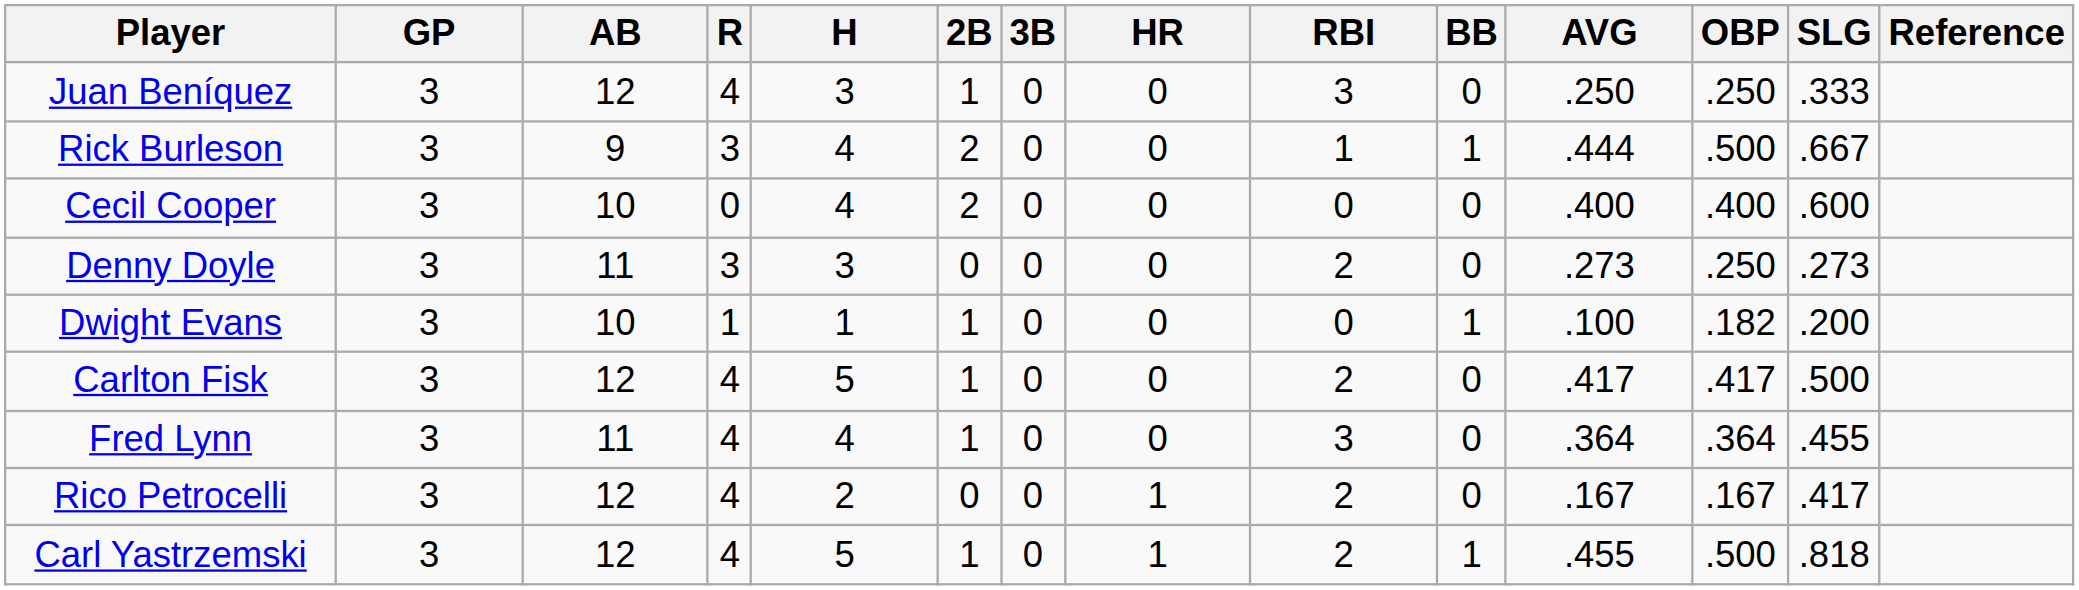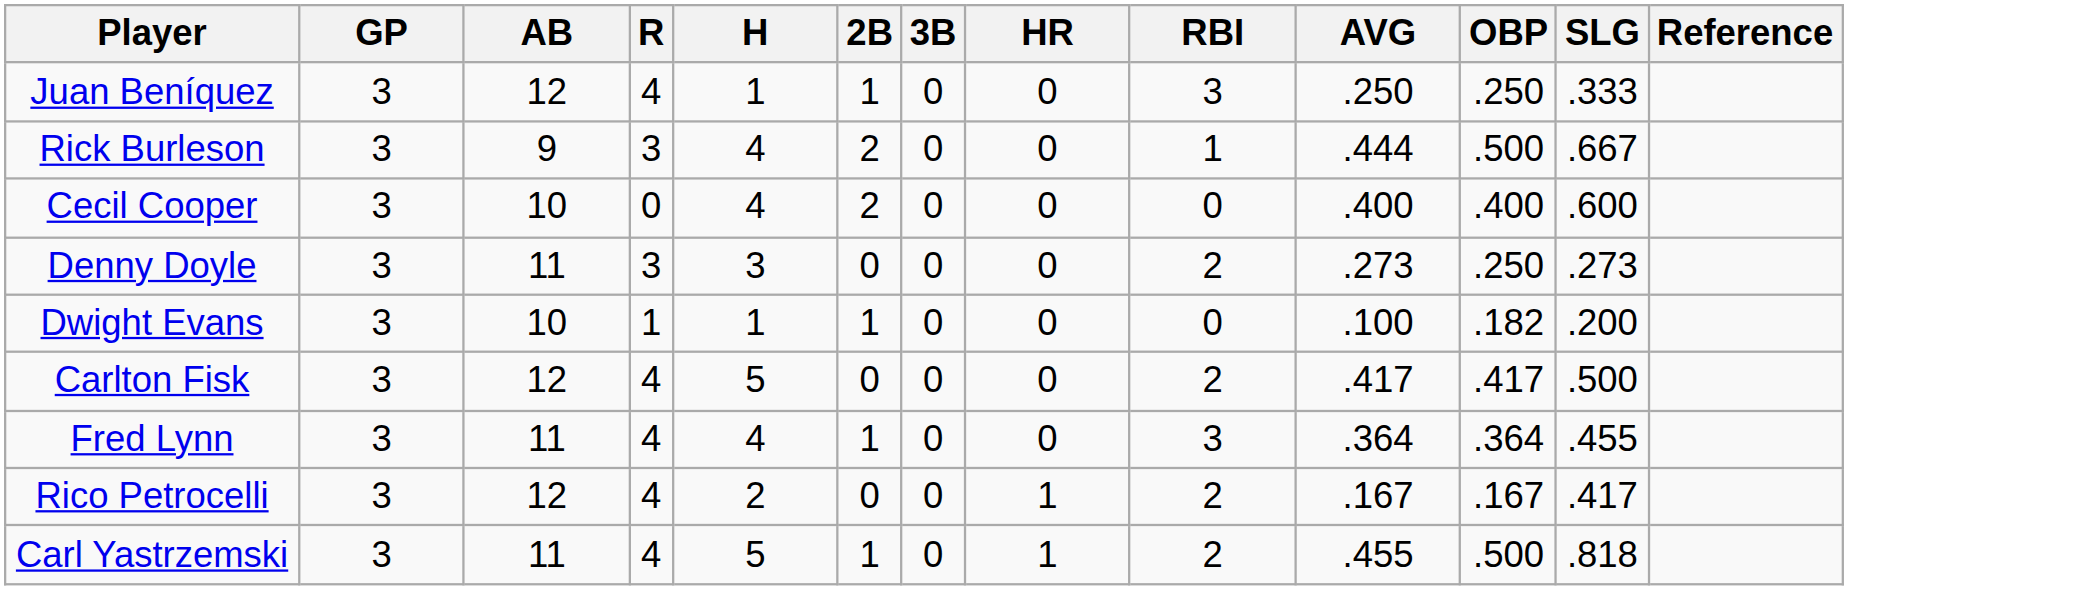- column: BB | 0 | 1 | 0 | 0 | 1 | 0 | 0 | 0 | 1
Juan Beníquez | H: 3 -> 1
Carlton Fisk | 2B: 1 -> 0
Carl Yastrzemski | AB: 12 -> 11
